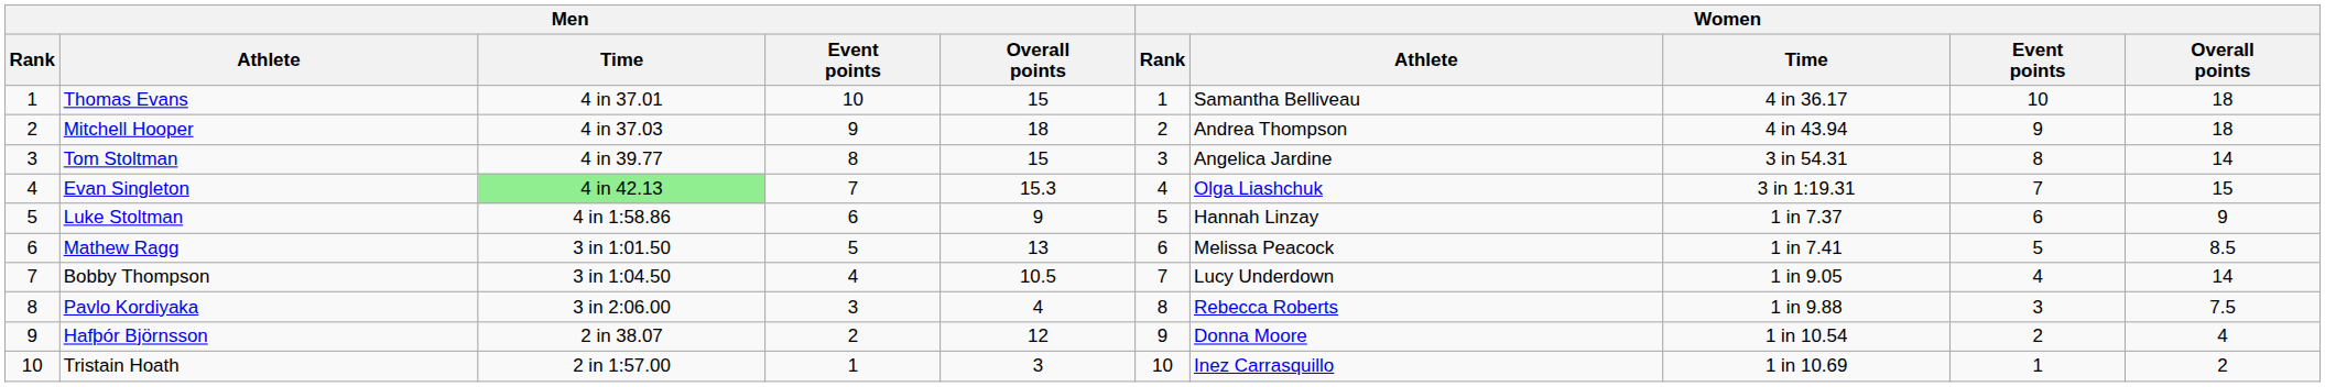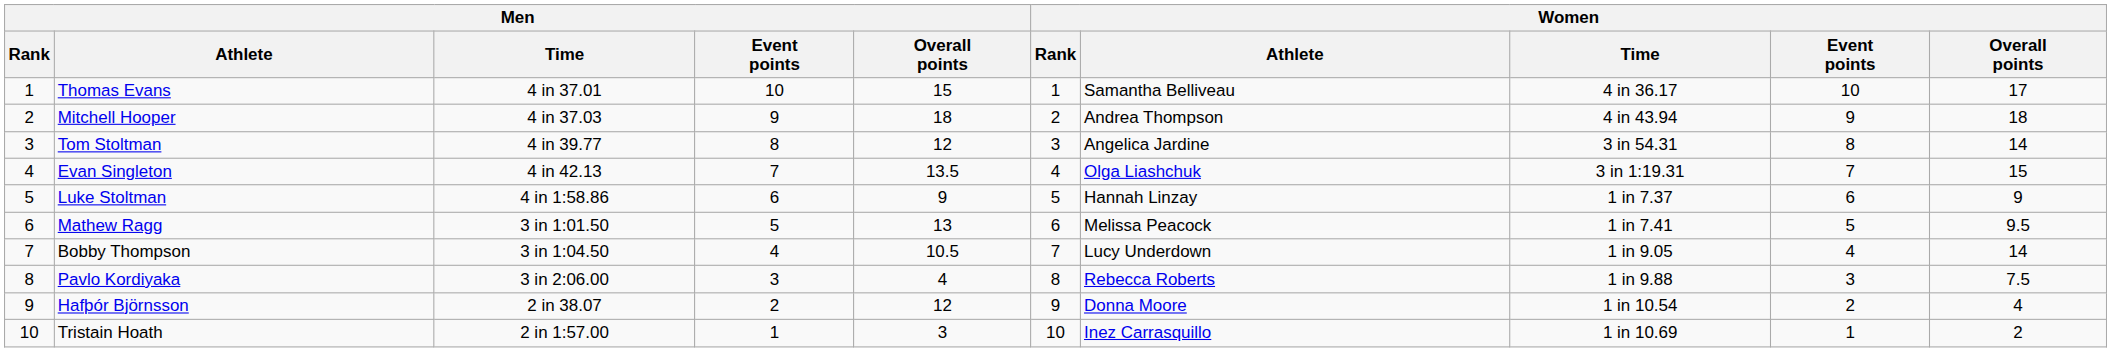Thomas Evans | Women / Overall points: 18 -> 17
Tom Stoltman | Men / Overall points: 15 -> 12
Evan Singleton | Men / Time: lightgreen background -> no background
Evan Singleton | Men / Overall points: 15.3 -> 13.5
Mathew Ragg | Women / Overall points: 8.5 -> 9.5
